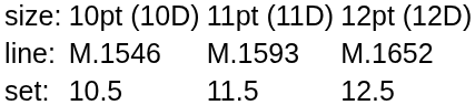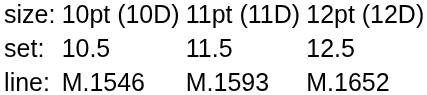rows swapped: set: <-> line:
